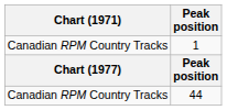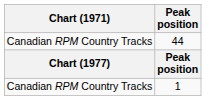rows swapped: 44 <-> 1
